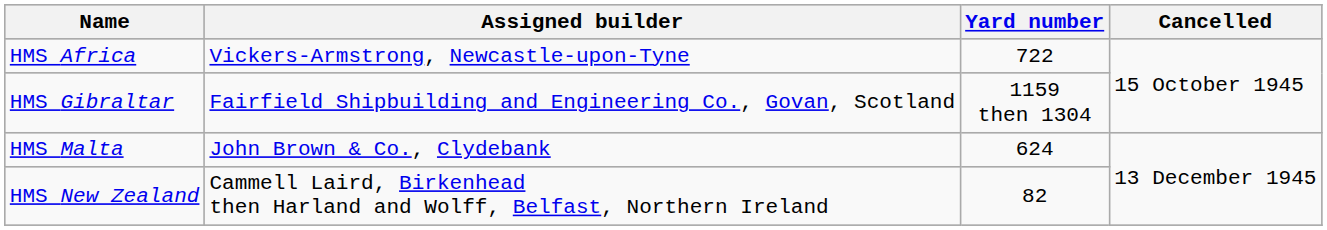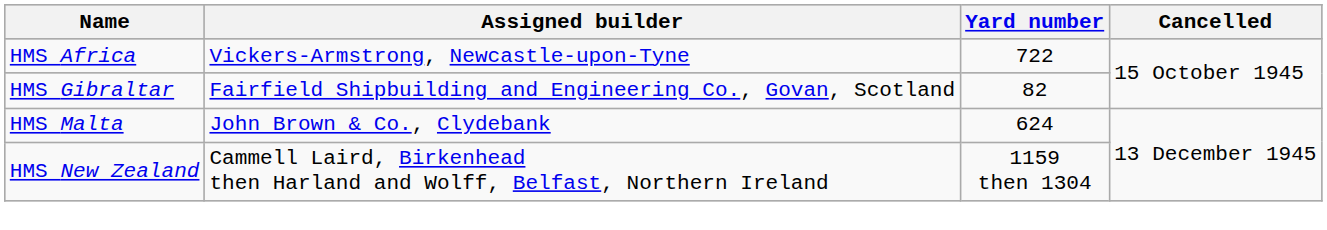HMS Gibraltar | Yard number: 1159 then 1304 -> 82
HMS New Zealand | Yard number: 82 -> 1159 then 1304
